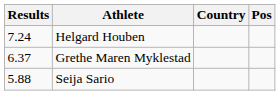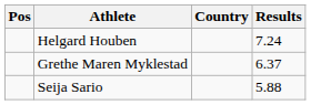columns swapped: Pos <-> Results
